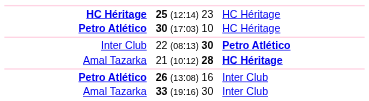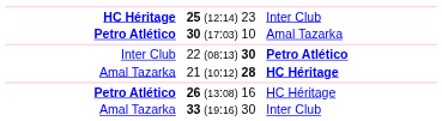25 (12:14) 23 | column 3: HC Héritage -> Inter Club
30 (17:03) 10 | column 3: HC Héritage -> Amal Tazarka
26 (13:08) 16 | column 3: Inter Club -> HC Héritage
